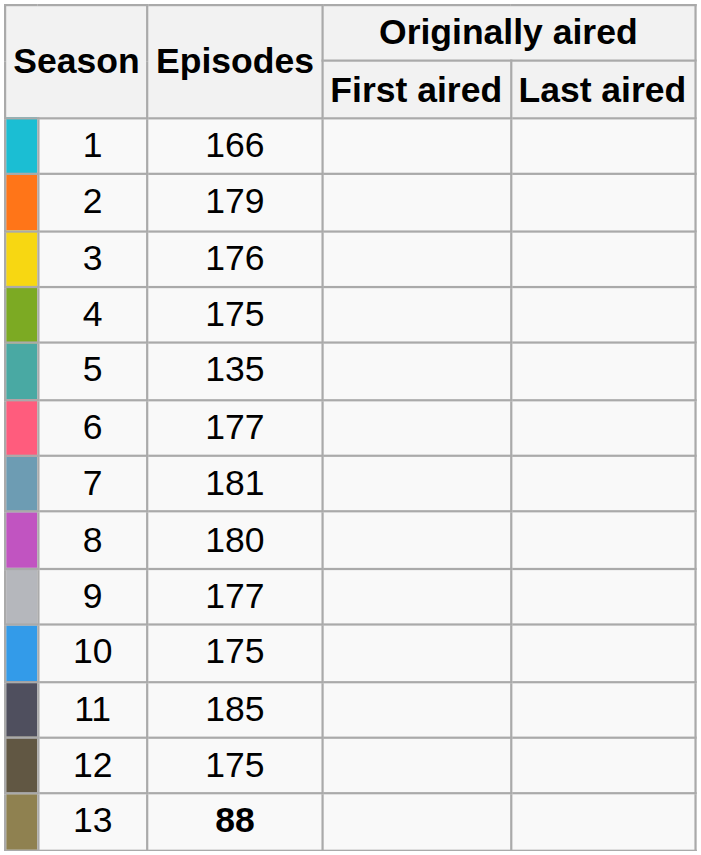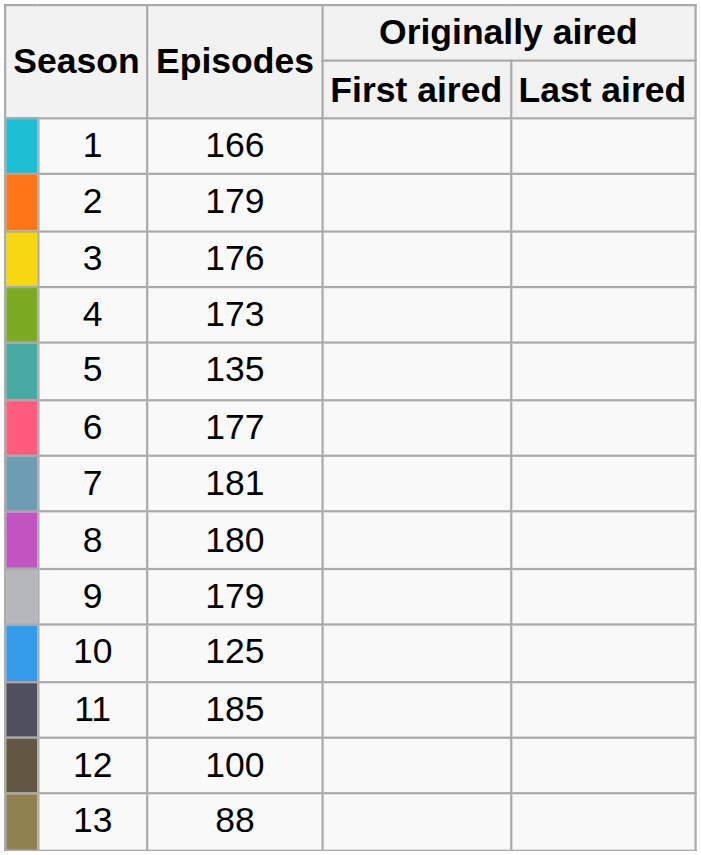4 | Episodes: 175 -> 173
9 | Episodes: 177 -> 179
10 | Episodes: 175 -> 125
12 | Episodes: 175 -> 100
13 | Episodes: bold -> normal
